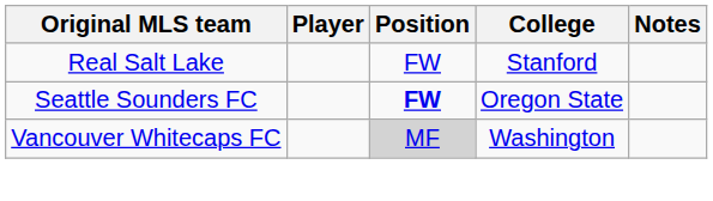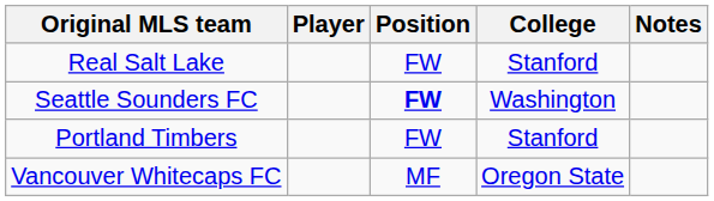Seattle Sounders FC | College: Oregon State -> Washington
+ row: Portland Timbers | FW | Stanford
Vancouver Whitecaps FC | Position: lightgrey background -> no background
Vancouver Whitecaps FC | College: Washington -> Oregon State
